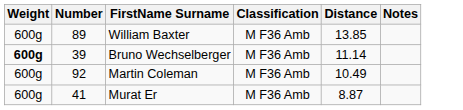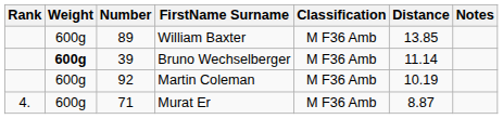+ column: Rank | 4.
Martin Coleman | Distance: 10.49 -> 10.19
Murat Er | Number: 41 -> 71
